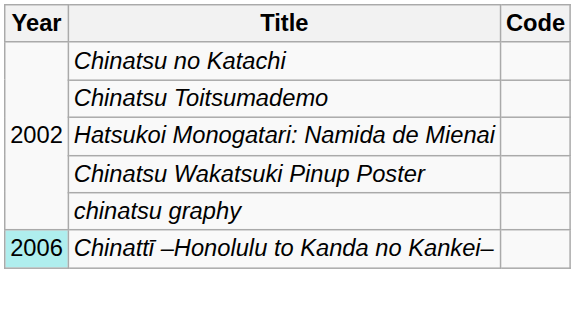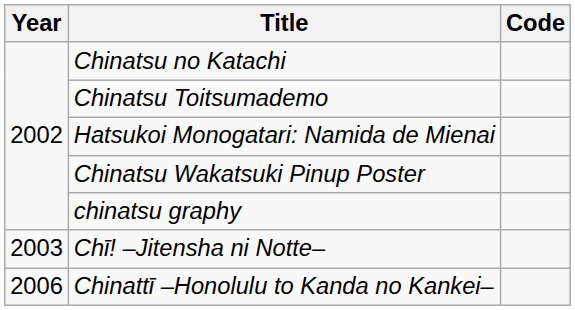+ row: 2003 | Chī! –Jitensha ni Notte–
Chinattī –Honolulu to Kanda no Kankei– | Year: paleturquoise background -> no background
